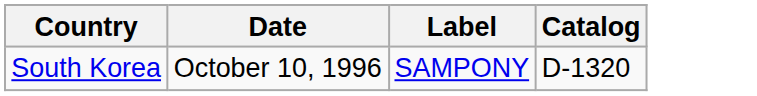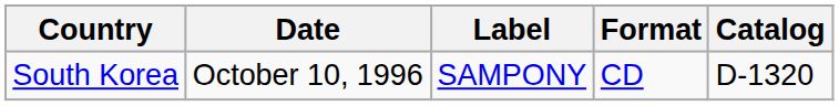+ column: Format | CD
